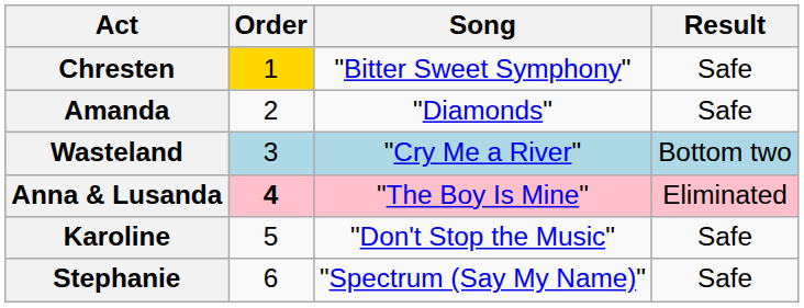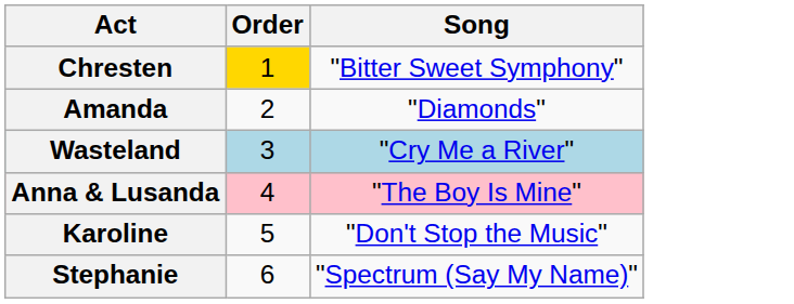- column: Result | Safe | Safe | Bottom two | Eliminated | Safe | Safe
Anna & Lusanda | Order: bold -> normal
